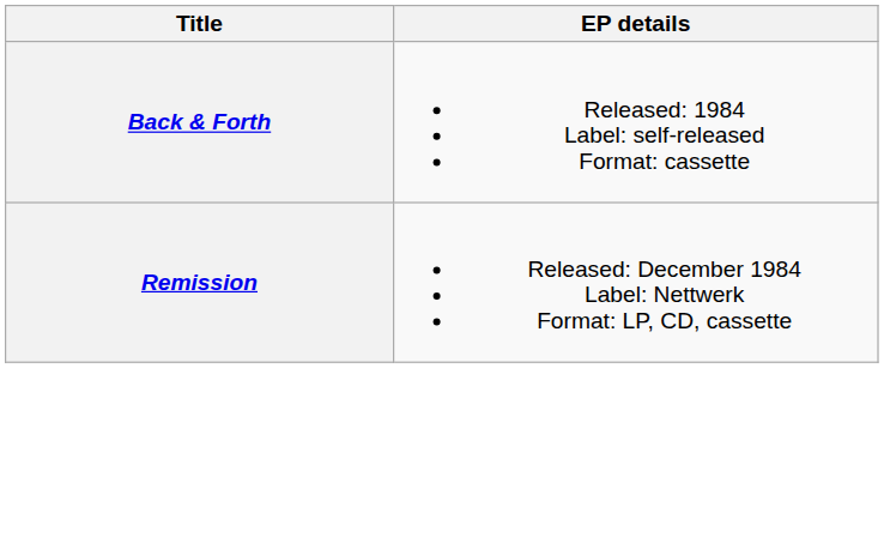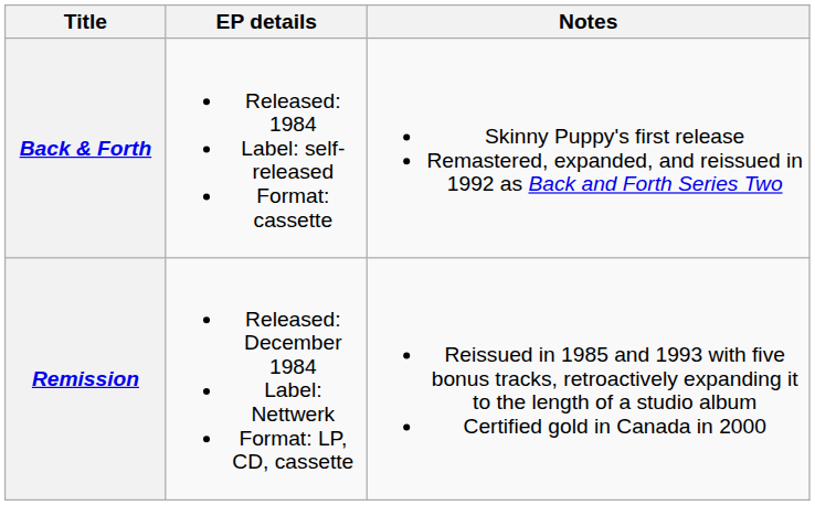+ column: Notes | Skinny Puppy's first release Remastered, expanded, and reissued in 1992 as Back and Forth Series Two | Reissued in 1985 and 1993 with five bonus tracks, retroactively expanding it to the length of a studio album Certified gold in Canada in 2000
